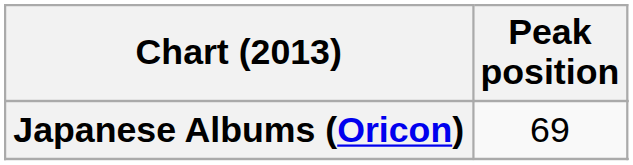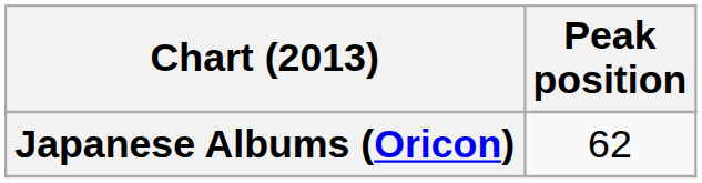Japanese Albums (Oricon) | Peak position: 69 -> 62
